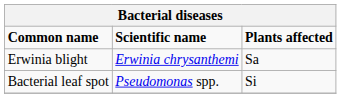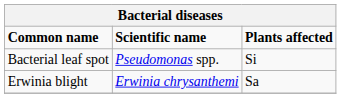rows swapped: Bacterial leaf spot <-> Erwinia blight
